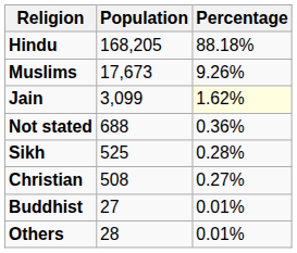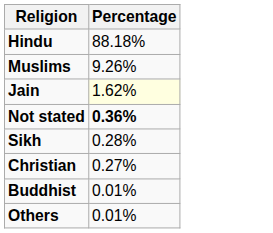- column: Population | 168,205 | 17,673 | 3,099 | 688 | 525 | 508 | 27 | 28
Not stated | Percentage: normal -> bold
